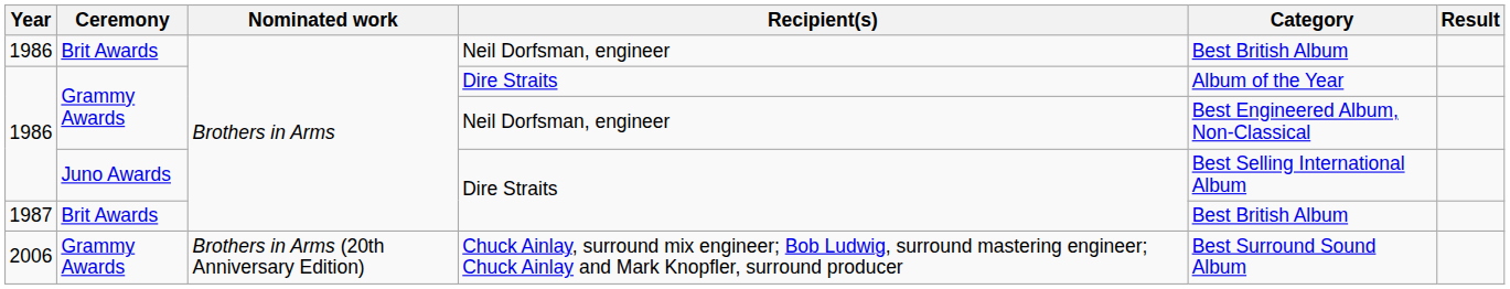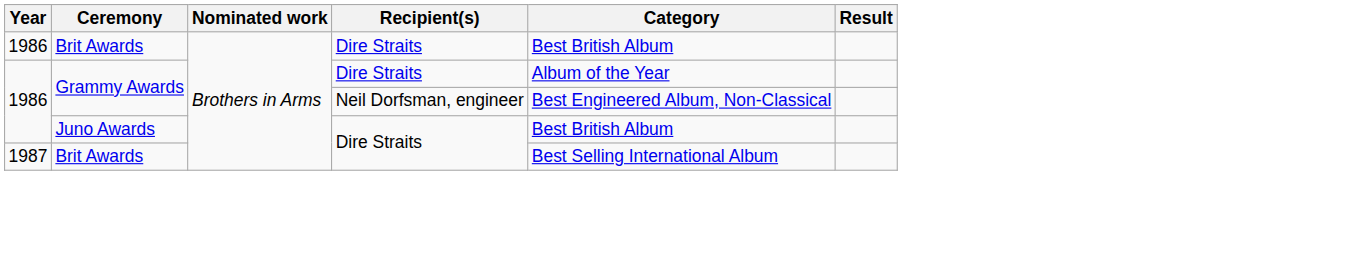1986 / Brit Awards | Recipient(s): Neil Dorfsman, engineer -> Dire Straits
1986 / Juno Awards | Category: Best Selling International Album -> Best British Album
1987 | Category: Best British Album -> Best Selling International Album
- row: 2006 | Grammy Awards | Brothers in Arms (20th Anniversary Edition) | Chuck Ainlay, surround mix engineer; Bob Ludwig, surround mastering engineer; Chuck Ainlay and Mark Knopfler, surround producer | Best Surround Sound Album
